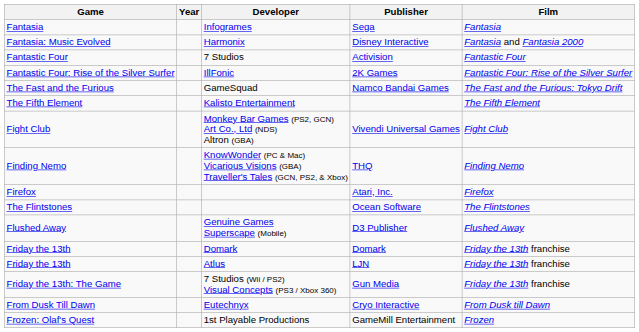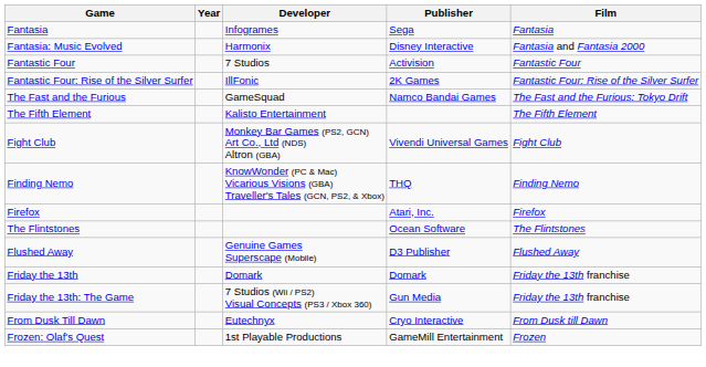- row: Friday the 13th | Atlus | LJN | Friday the 13th franchise
